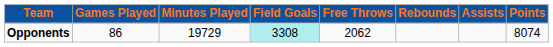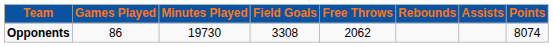Opponents | Minutes Played: 19729 -> 19730
Opponents | Field Goals: paleturquoise background -> no background
